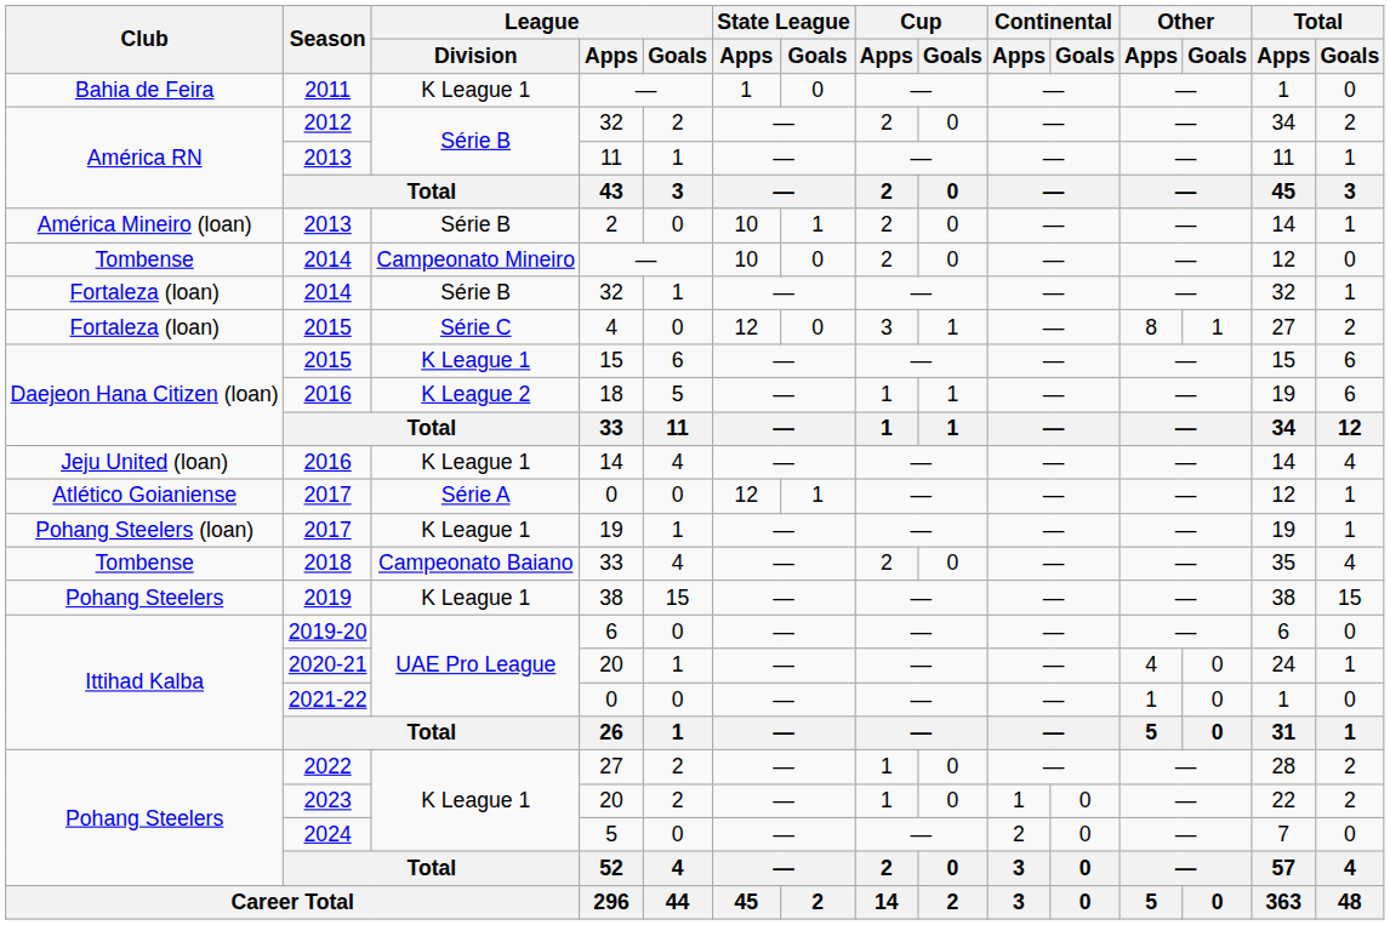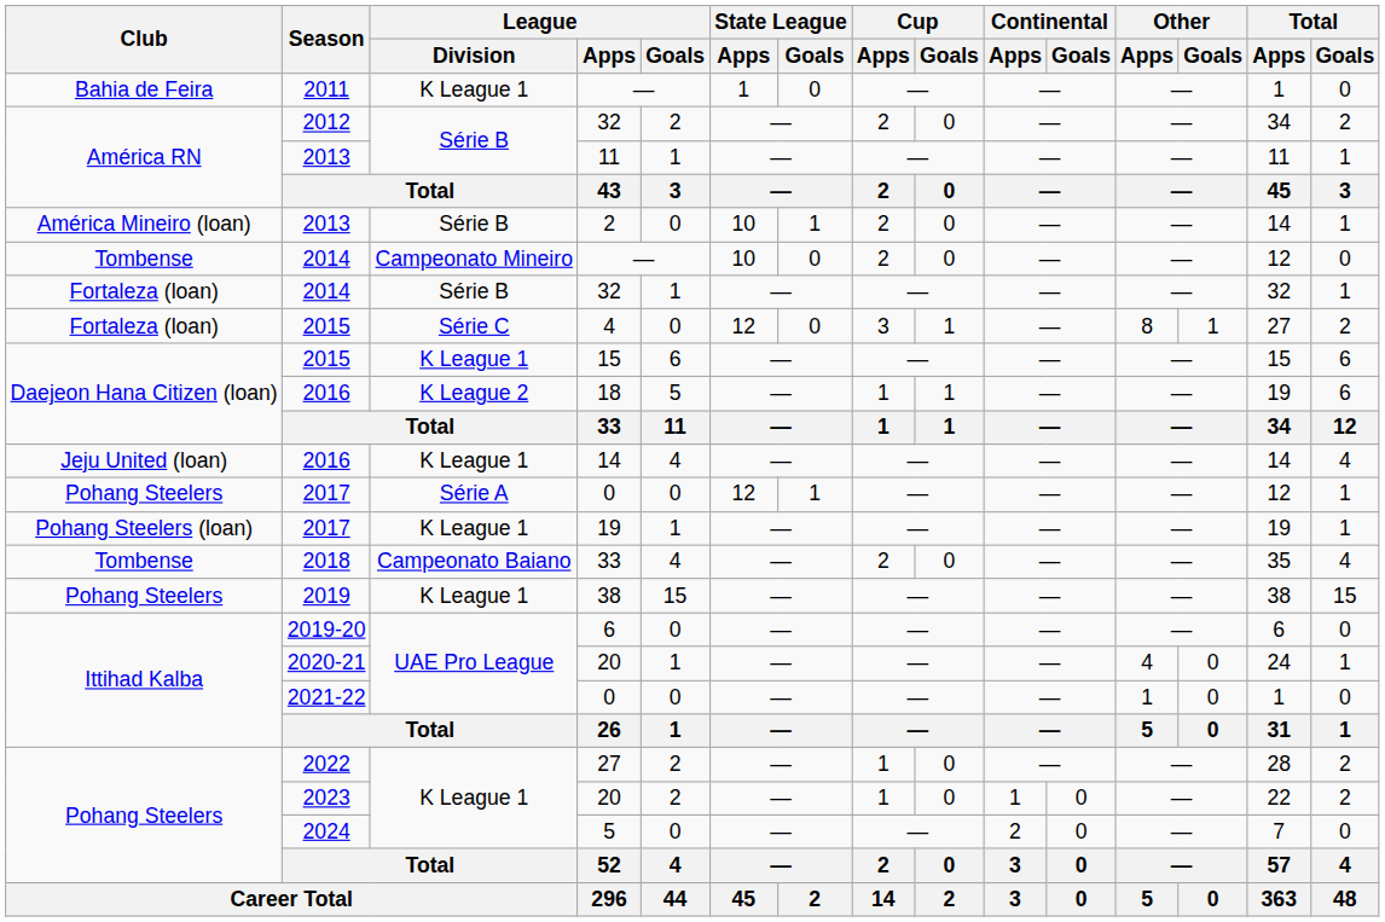2017 / 0 | Club: Atlético Goianiense -> Pohang Steelers
